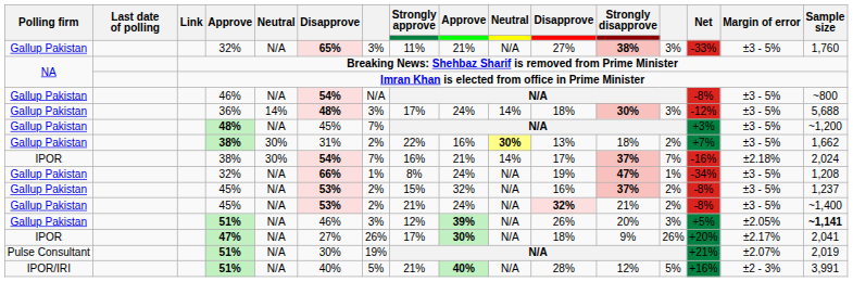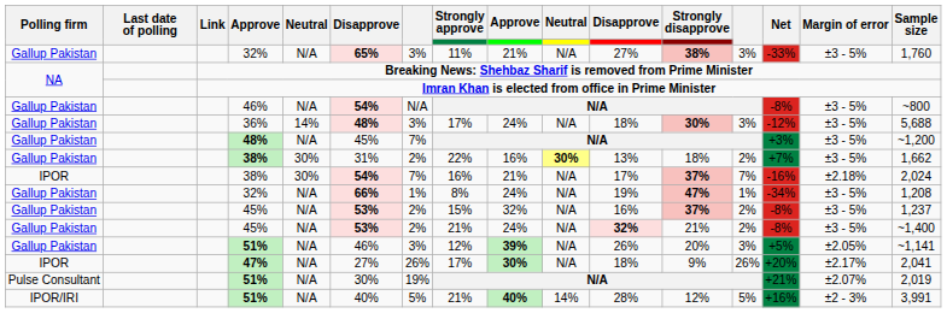36% | column 10: 14% -> N/A
IPOR / 38% | column 10: 14% -> N/A
Gallup Pakistan / 51% | Sample size: bold -> normal
IPOR/IRI / 51% | column 10: N/A -> 14%
